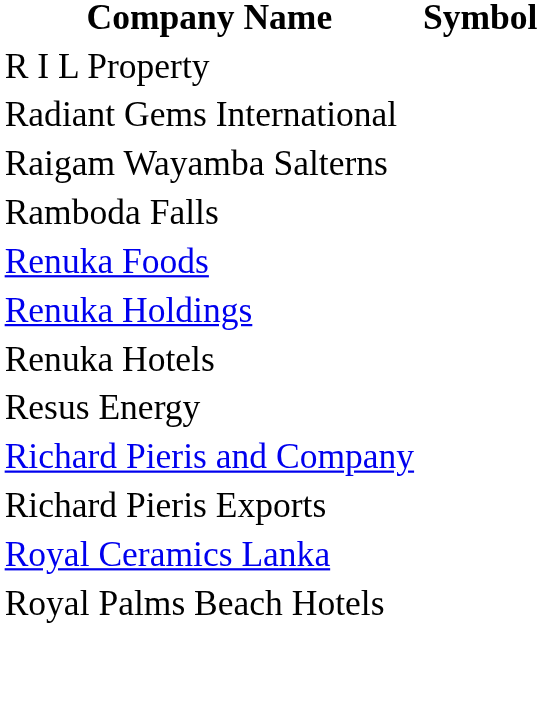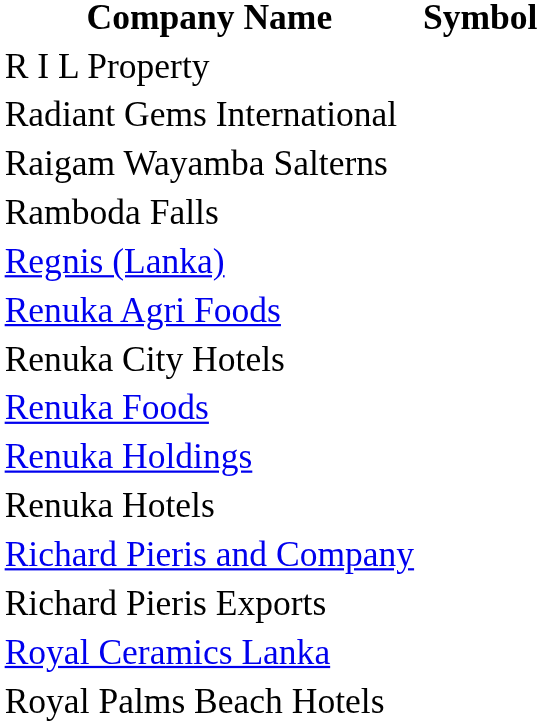+ row: Regnis (Lanka)
+ row: Renuka Agri Foods
+ row: Renuka City Hotels
- row: Resus Energy
